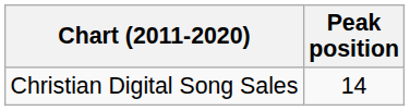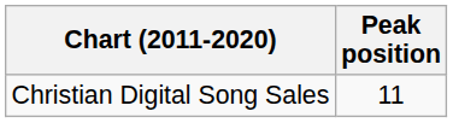Christian Digital Song Sales | Peak position: 14 -> 11
